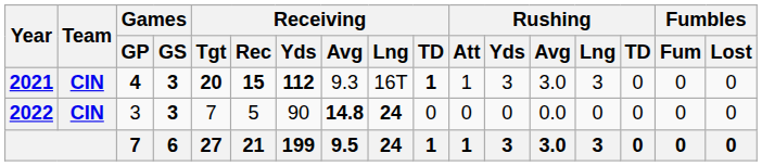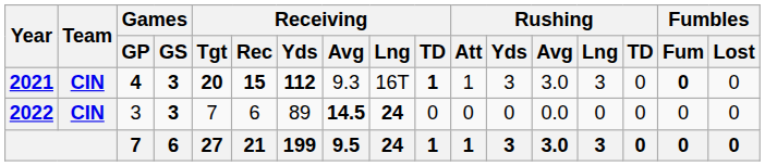2021 | Fumbles / Fum: normal -> bold
2022 | Receiving / Rec: 5 -> 6
2022 | Receiving / Yds: 90 -> 89
2022 | Receiving / Avg: 14.8 -> 14.5
